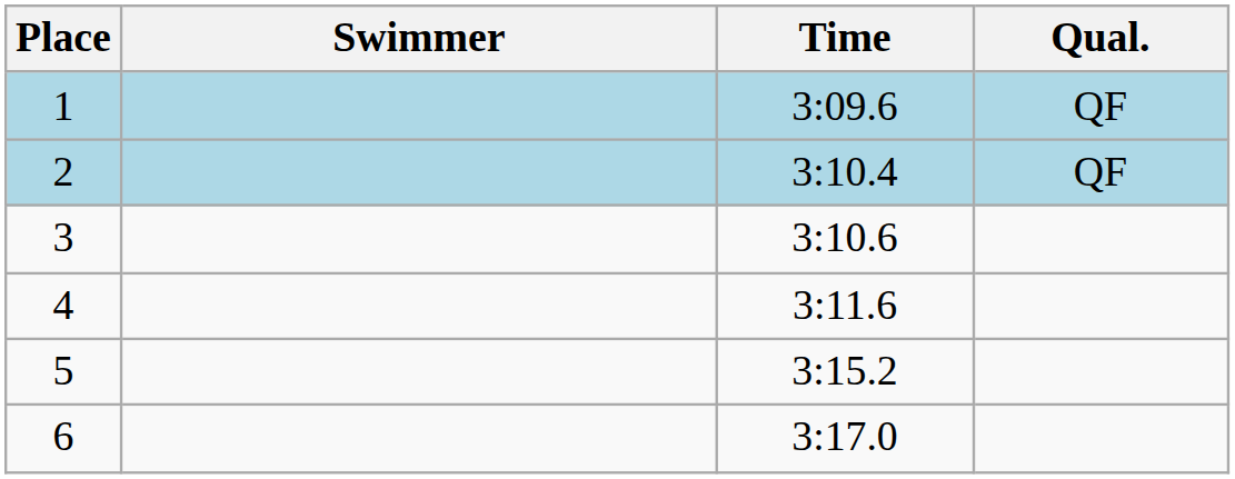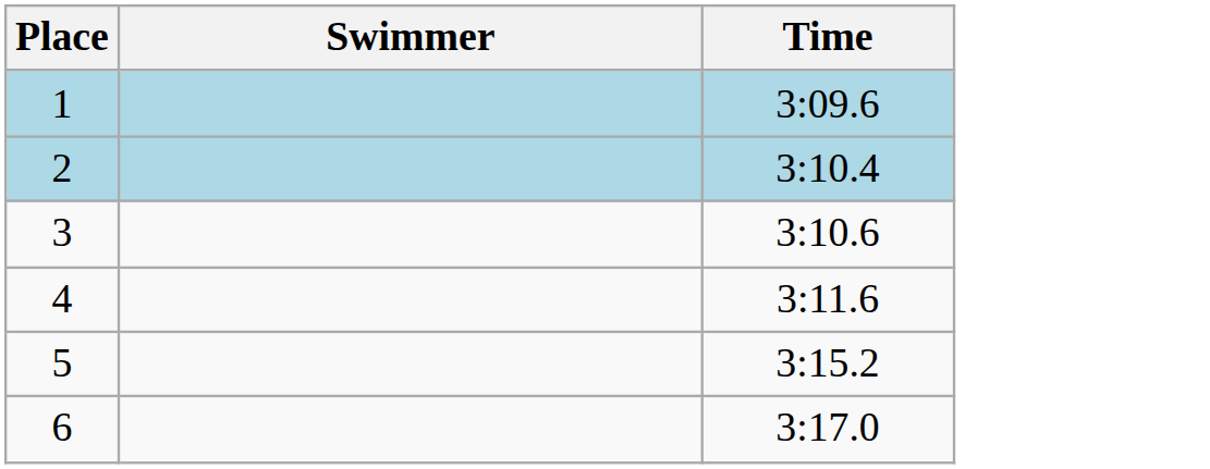- column: Qual. | QF | QF
